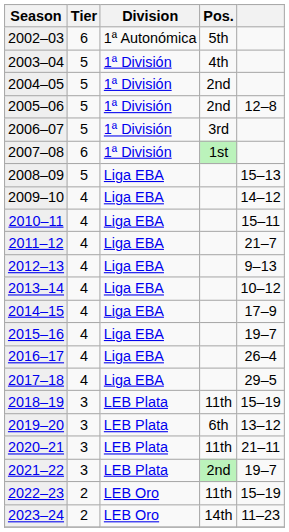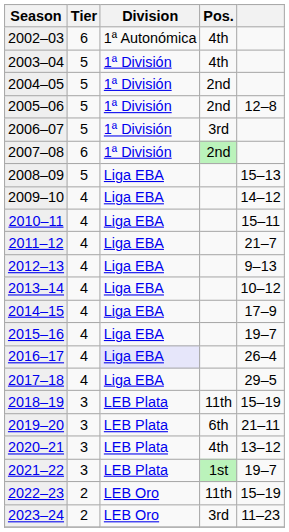2002–03 | Pos.: 5th -> 4th
2007–08 | Pos.: 1st -> 2nd
2016–17 | Division: no background -> lavender background
2019–20 | column 5: 13–12 -> 21–11
2020–21 | Pos.: 11th -> 4th
2020–21 | column 5: 21–11 -> 13–12
2021–22 | Pos.: 2nd -> 1st
2023–24 | Pos.: 14th -> 3rd
